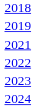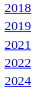- row: 2023
